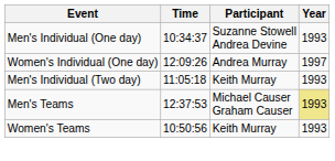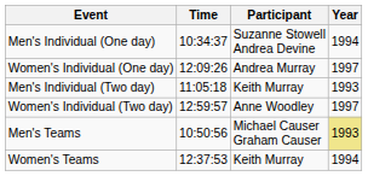Men's Individual (One day) | Year: 1993 -> 1994
+ row: Women's Individual (Two day) | 12:59:57 | Anne Woodley | 1997
Men's Teams | Time: 12:37:53 -> 10:50:56
Women's Teams | Time: 10:50:56 -> 12:37:53
Women's Teams | Year: 1993 -> 1994
